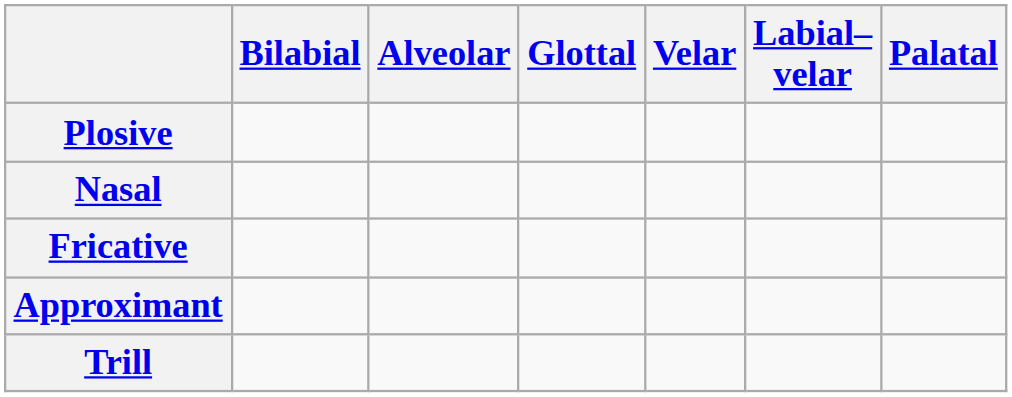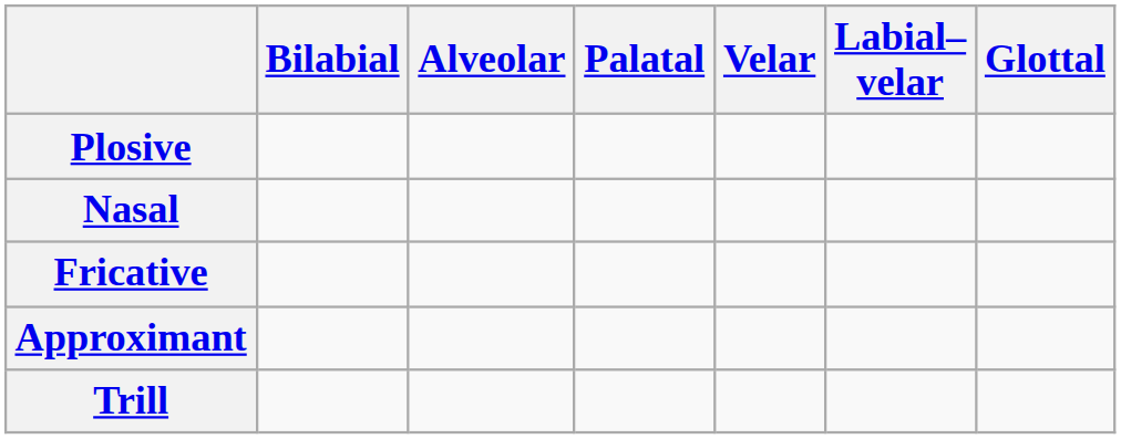columns swapped: Palatal <-> Glottal
